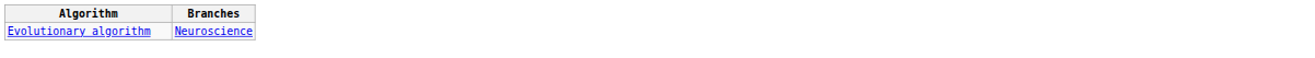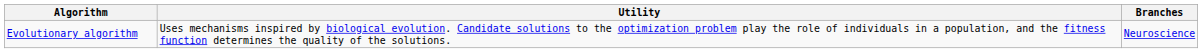+ column: Utility | Uses mechanisms inspired by biological evolution. Candidate solutions to the optimization problem play the role of individuals in a population, and the fitness function determines the quality of the solutions.
